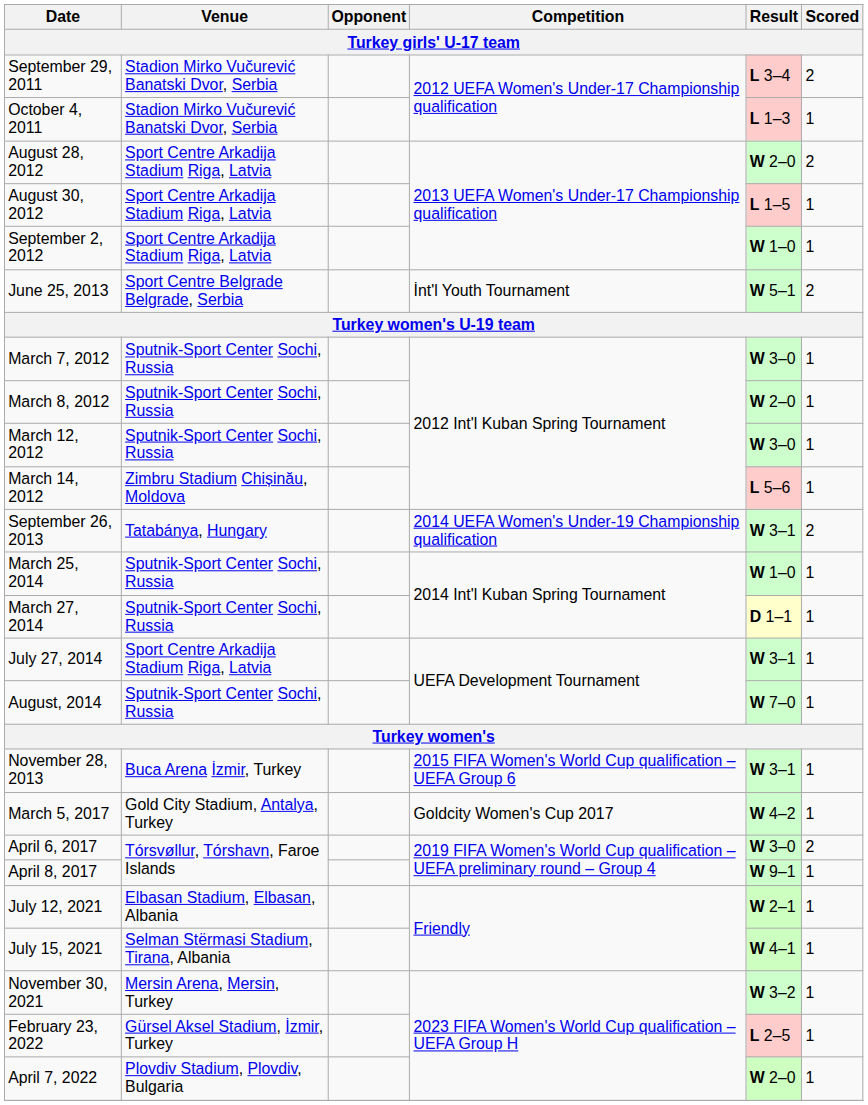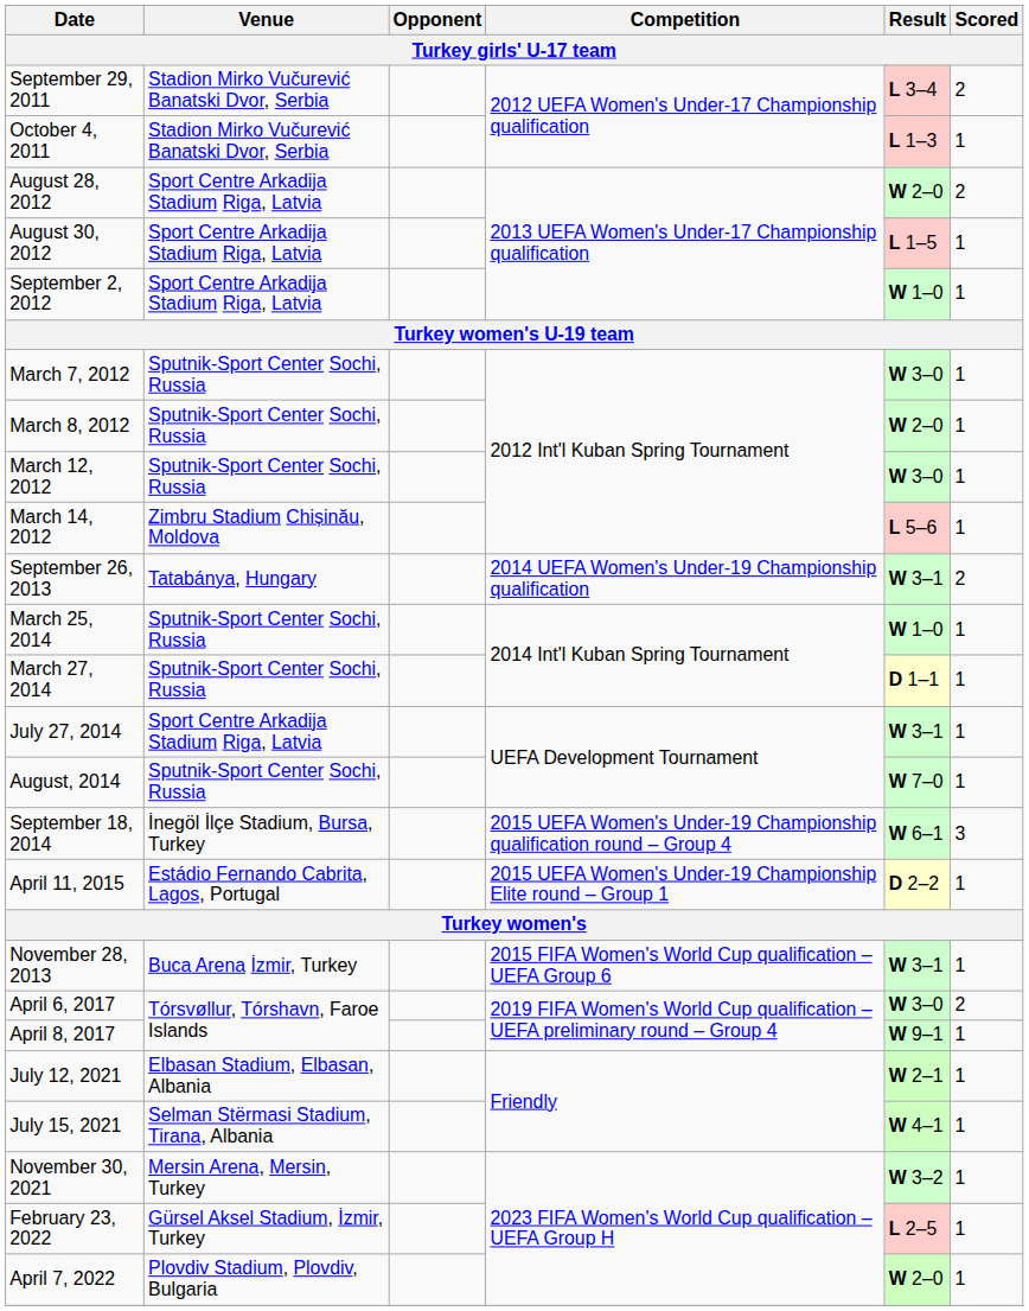- row: June 25, 2013 | Sport Centre Belgrade Belgrade, Serbia | İnt'l Youth Tournament | W 5–1 | 2
+ row: September 18, 2014 | İnegöl İlçe Stadium, Bursa, Turkey | 2015 UEFA Women's Under-19 Championship qualification round – Group 4 | W 6–1 | 3
+ row: April 11, 2015 | Estádio Fernando Cabrita, Lagos, Portugal | 2015 UEFA Women's Under-19 Championship Elite round – Group 1 | D 2–2 | 1
- row: March 5, 2017 | Gold City Stadium, Antalya, Turkey | Goldcity Women's Cup 2017 | W 4–2 | 1
